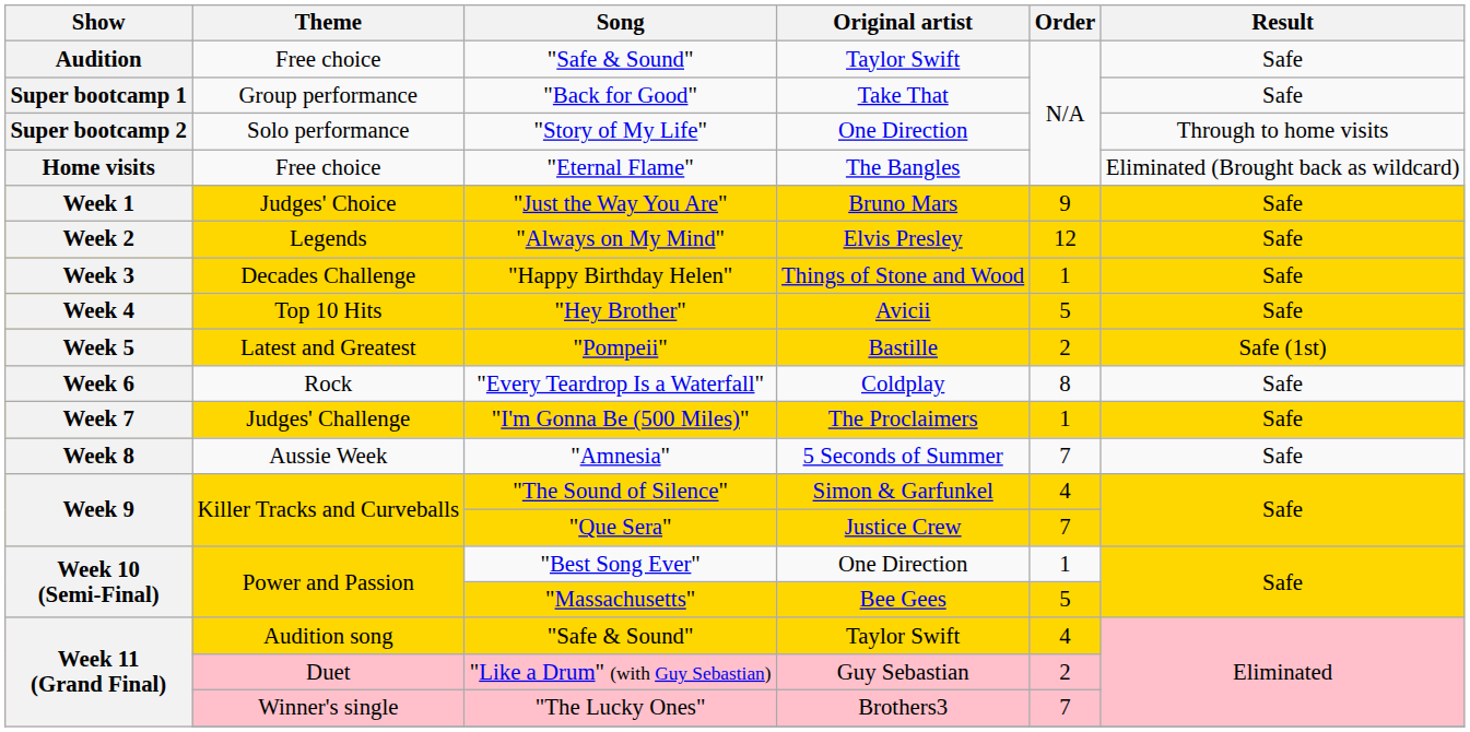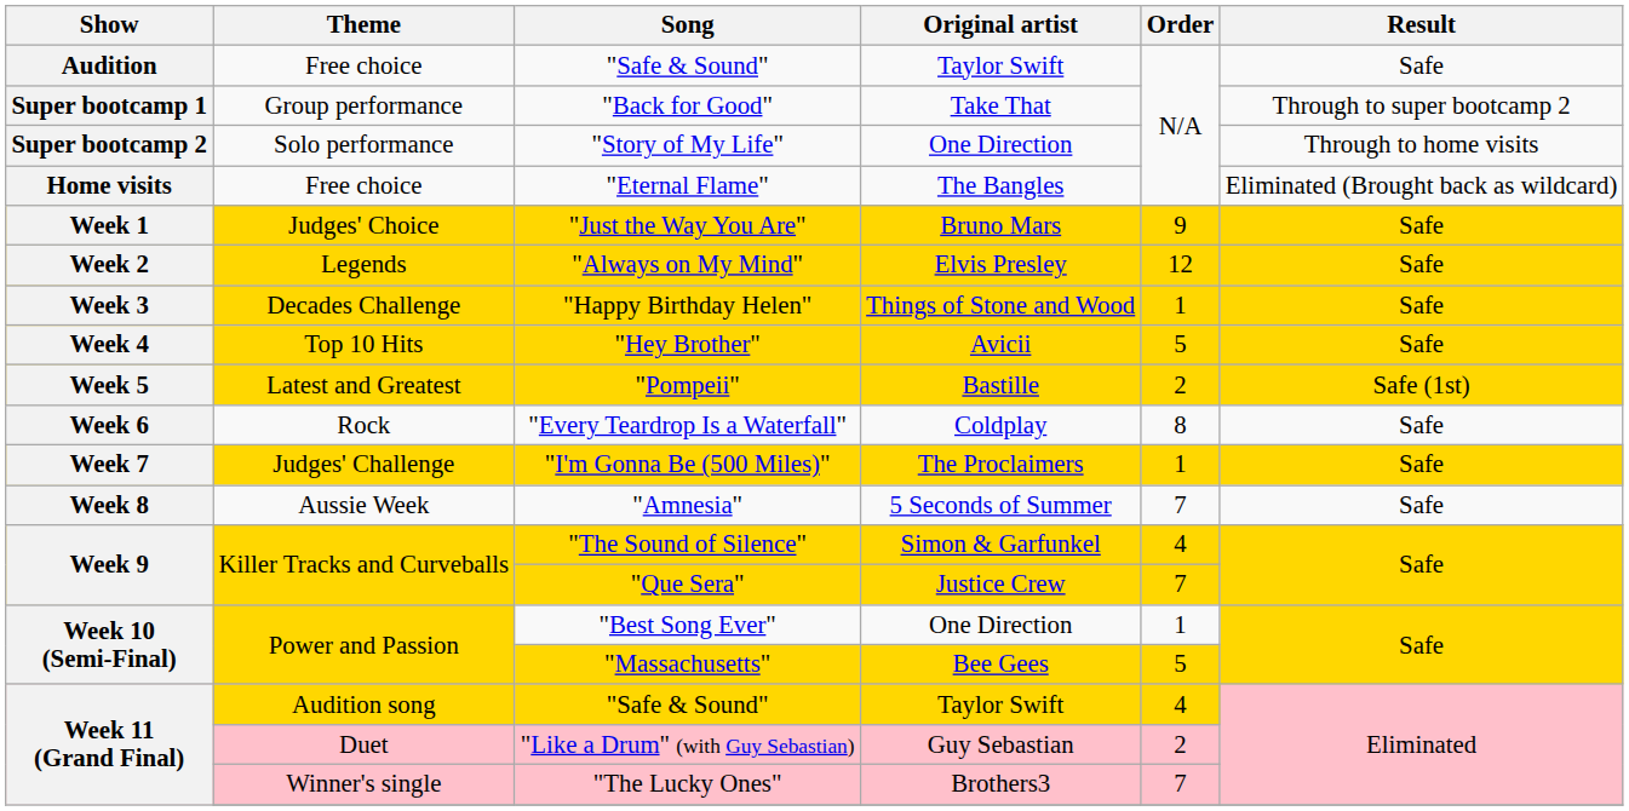"Back for Good" | Result: Safe -> Through to super bootcamp 2
